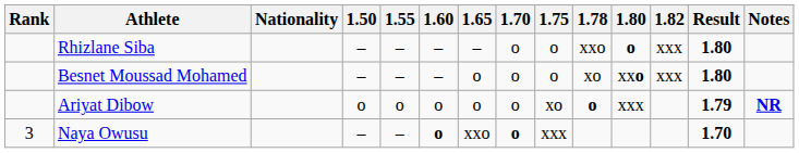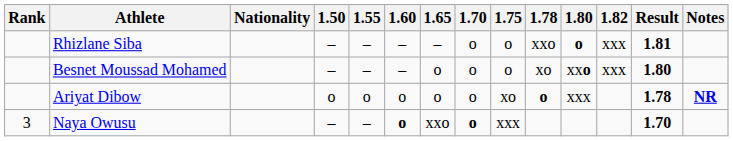Rhizlane Siba | Result: 1.80 -> 1.81
Ariyat Dibow | Result: 1.79 -> 1.78
